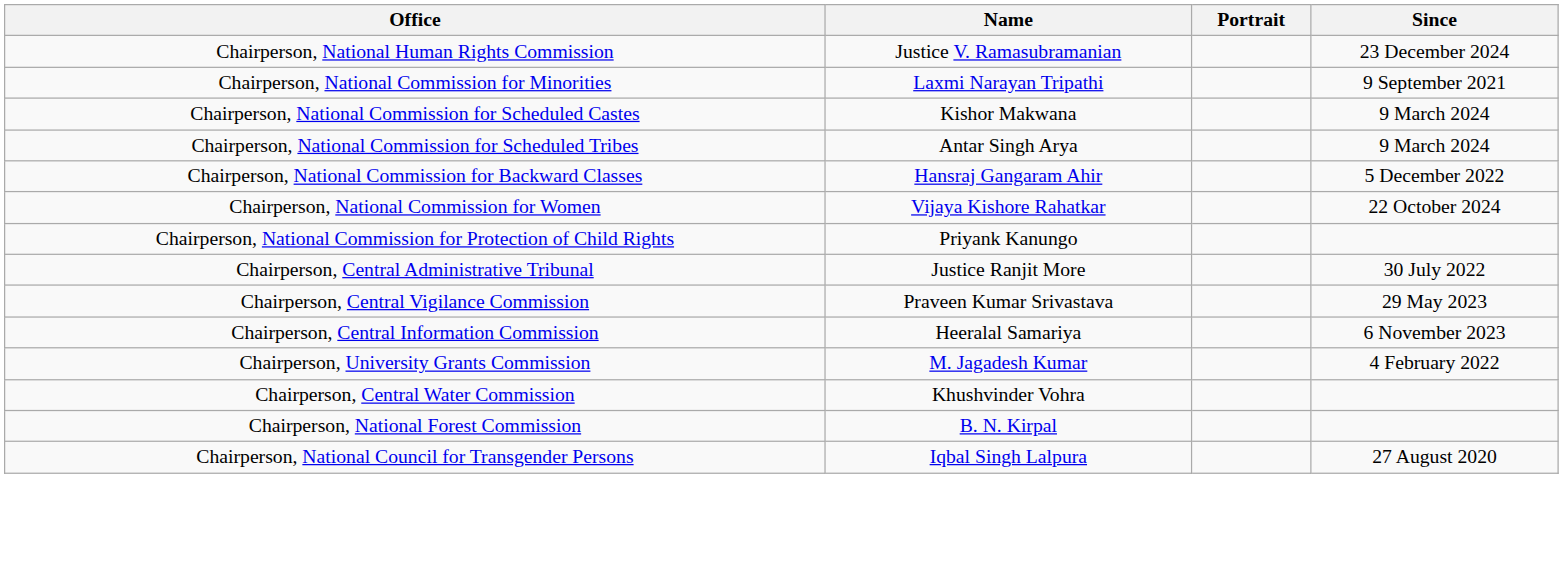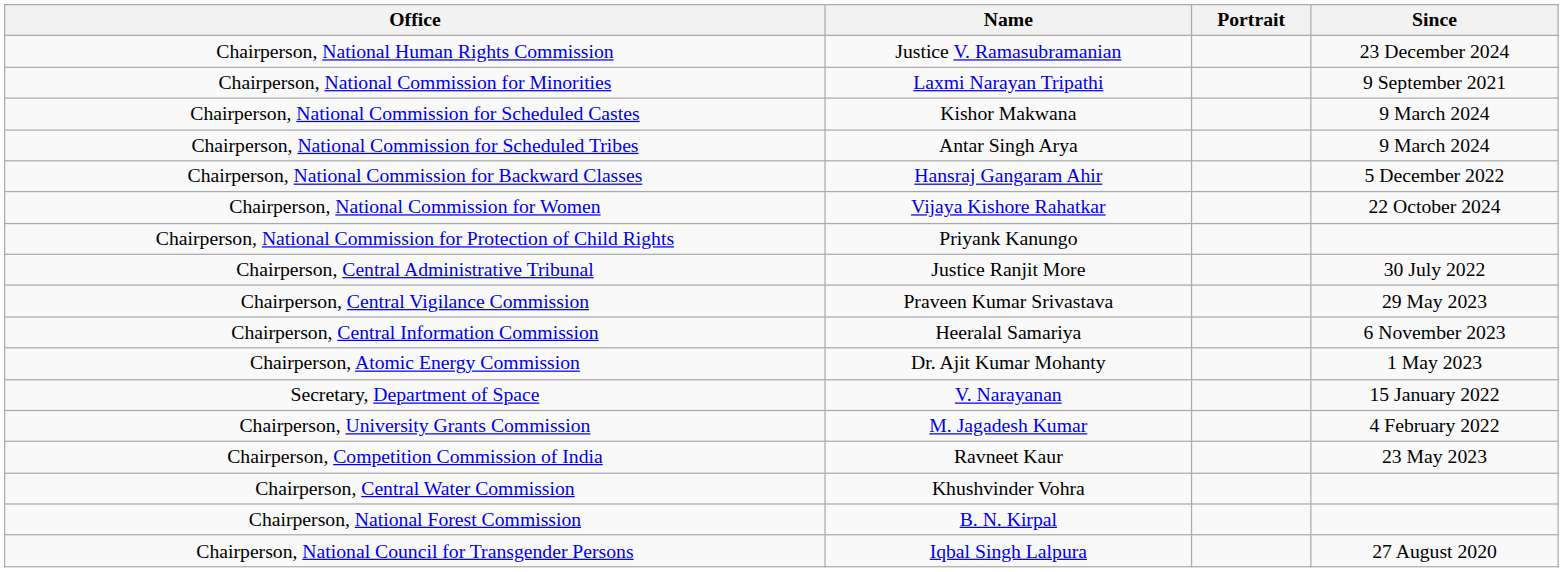+ row: Chairperson, Atomic Energy Commission | Dr. Ajit Kumar Mohanty | 1 May 2023
+ row: Secretary, Department of Space | V. Narayanan | 15 January 2022
+ row: Chairperson, Competition Commission of India | Ravneet Kaur | 23 May 2023
